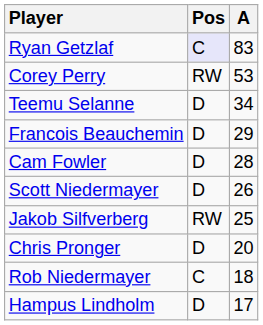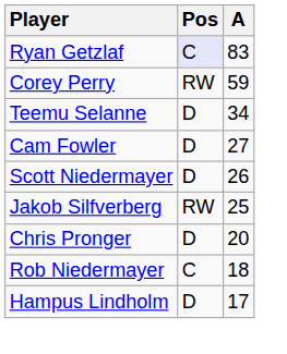Corey Perry | A: 53 -> 59
- row: Francois Beauchemin | D | 29
Cam Fowler | A: 28 -> 27
